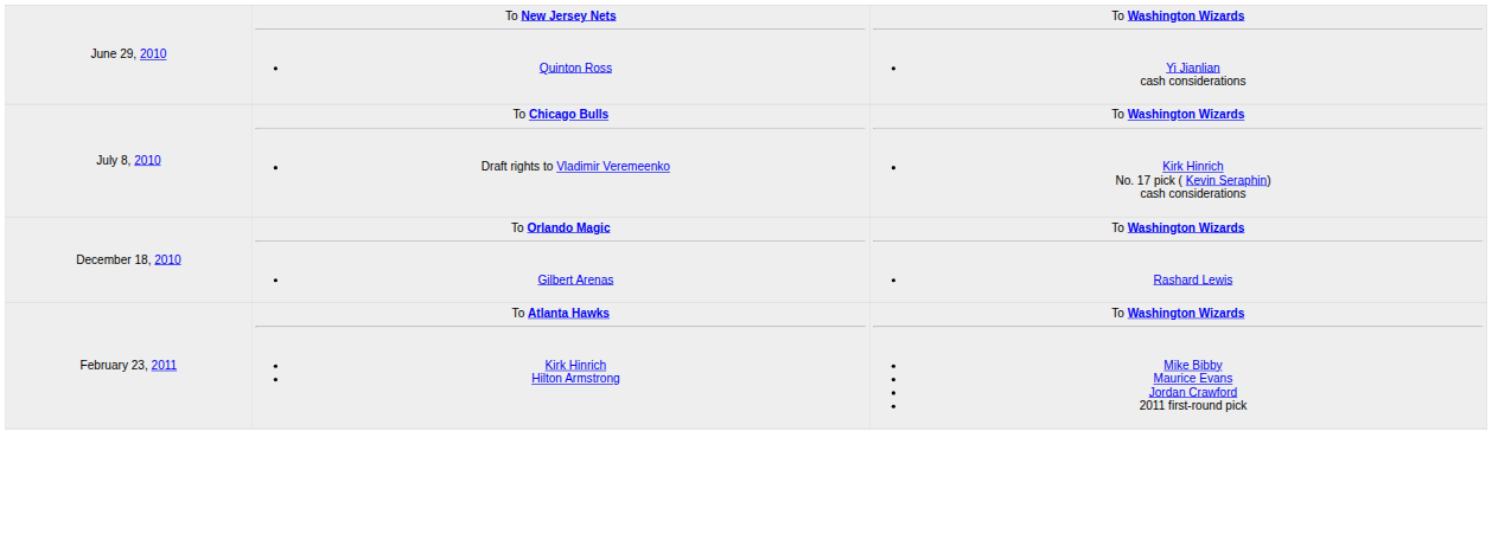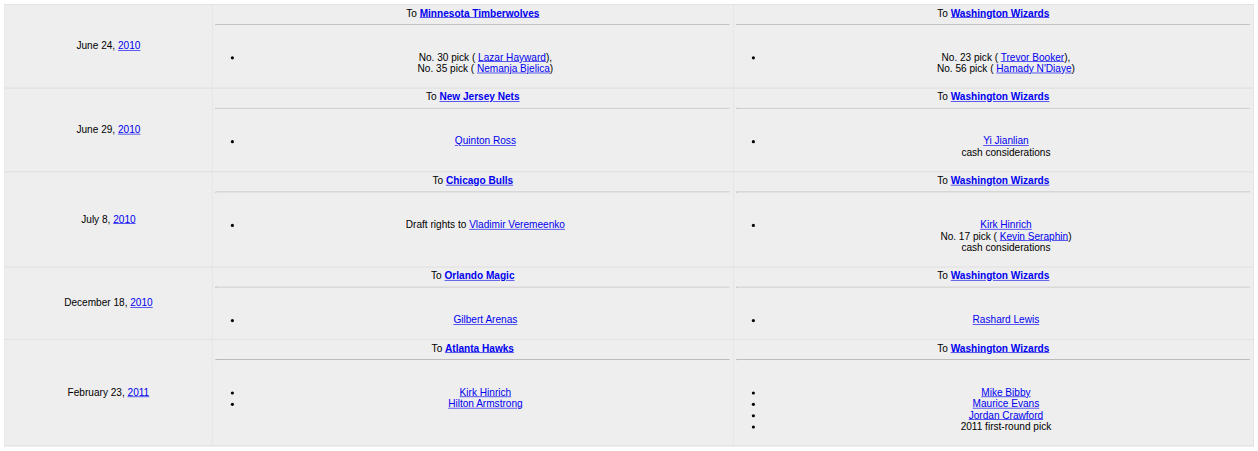+ row: June 24, 2010 | To Minnesota Timberwolves No. 30 pick ( Lazar Hayward), No. 35 pick ( Nemanja Bjelica) | To Washington Wizards No. 23 pick ( Trevor Booker), No. 56 pick ( Hamady N'Diaye)
